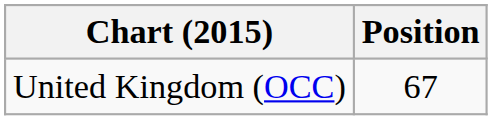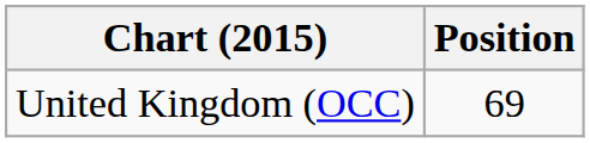United Kingdom (OCC) | Position: 67 -> 69
